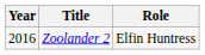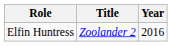columns swapped: Year <-> Role
